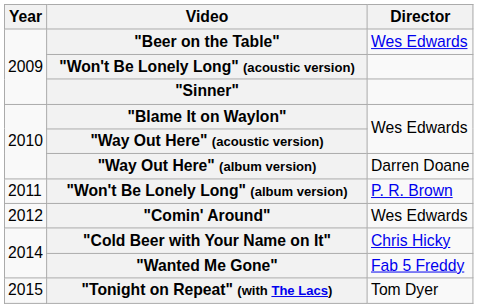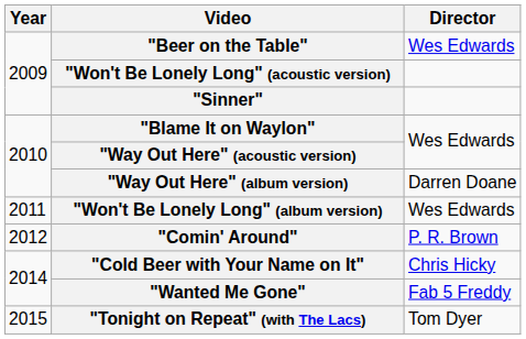"Won't Be Lonely Long" (album version) | Director: P. R. Brown -> Wes Edwards
"Comin' Around" | Director: Wes Edwards -> P. R. Brown
